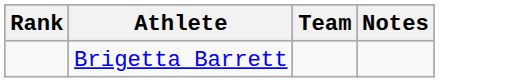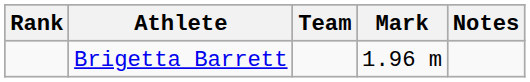+ column: Mark | 1.96 m
